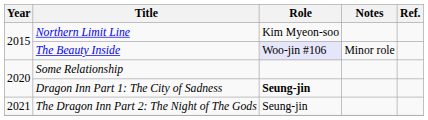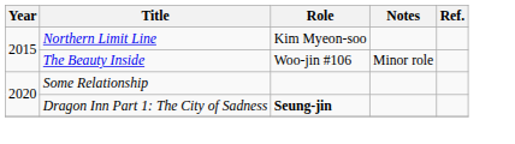The Beauty Inside | Role: lavender background -> no background
- row: 2021 | The Dragon Inn Part 2: The Night of The Gods | Seung-jin
